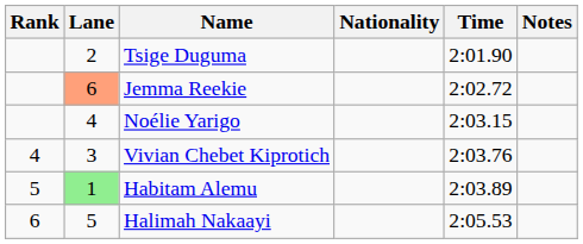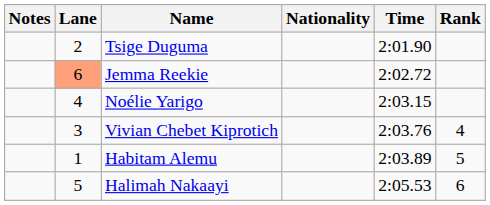columns swapped: Rank <-> Notes
Habitam Alemu | Lane: lightgreen background -> no background
